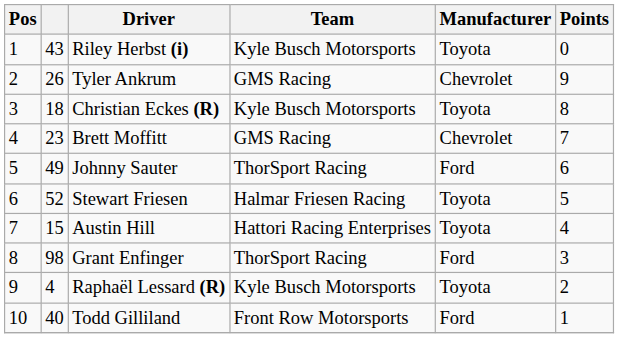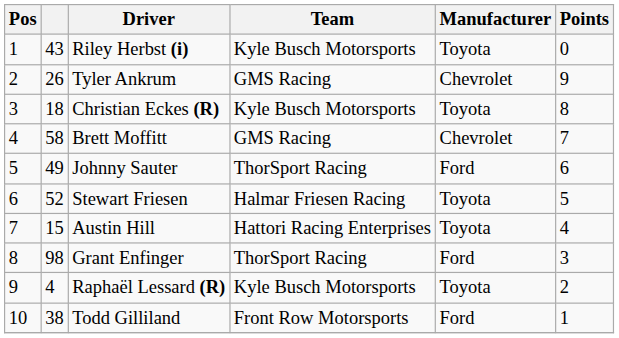Brett Moffitt | column 2: 23 -> 58
Todd Gilliland | column 2: 40 -> 38
